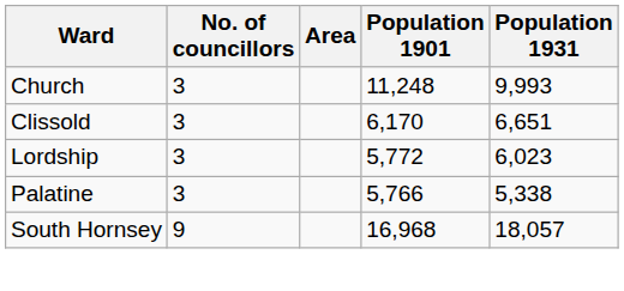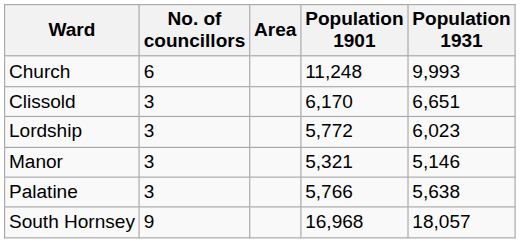Church | No. of councillors: 3 -> 6
+ row: Manor | 3 | 5,321 | 5,146
Palatine | Population 1931: 5,338 -> 5,638
